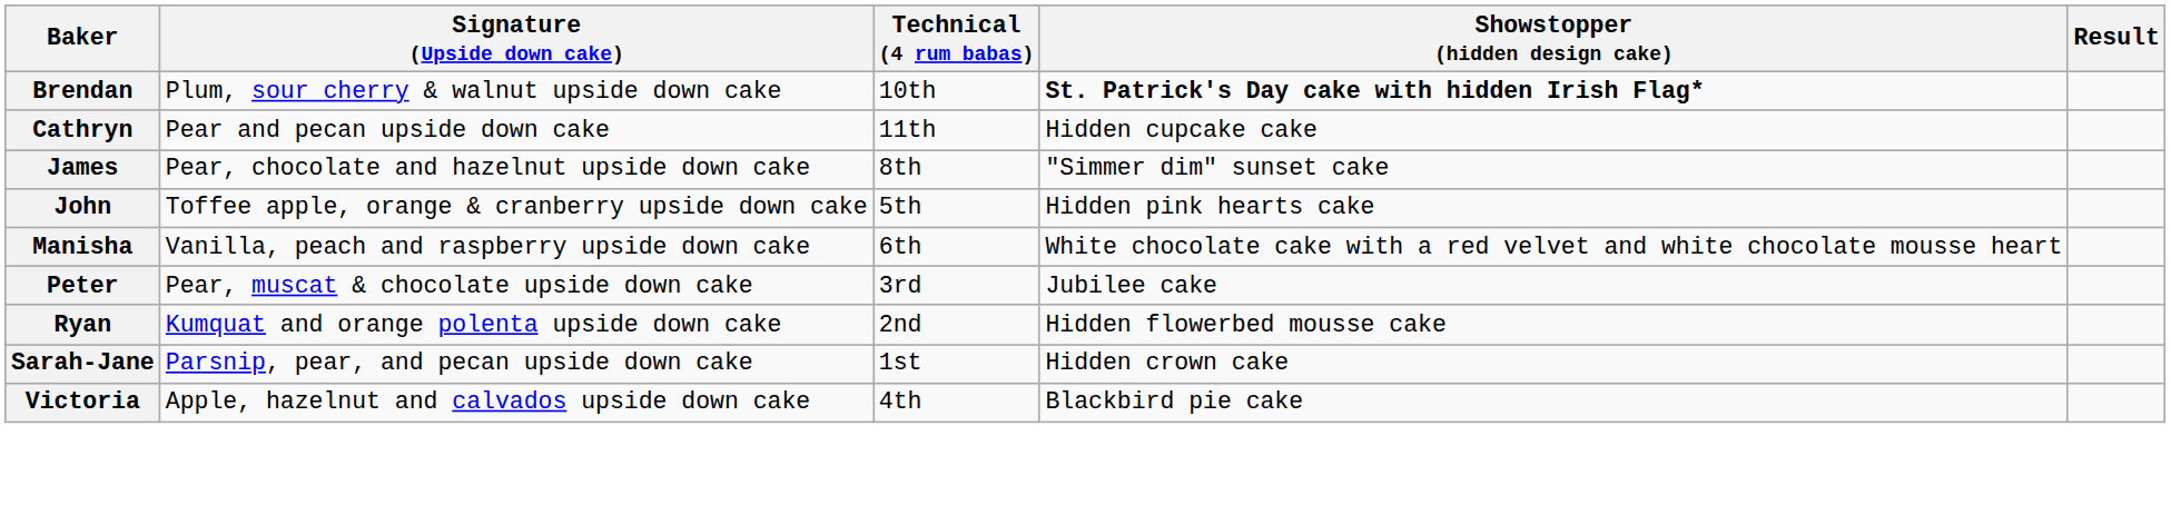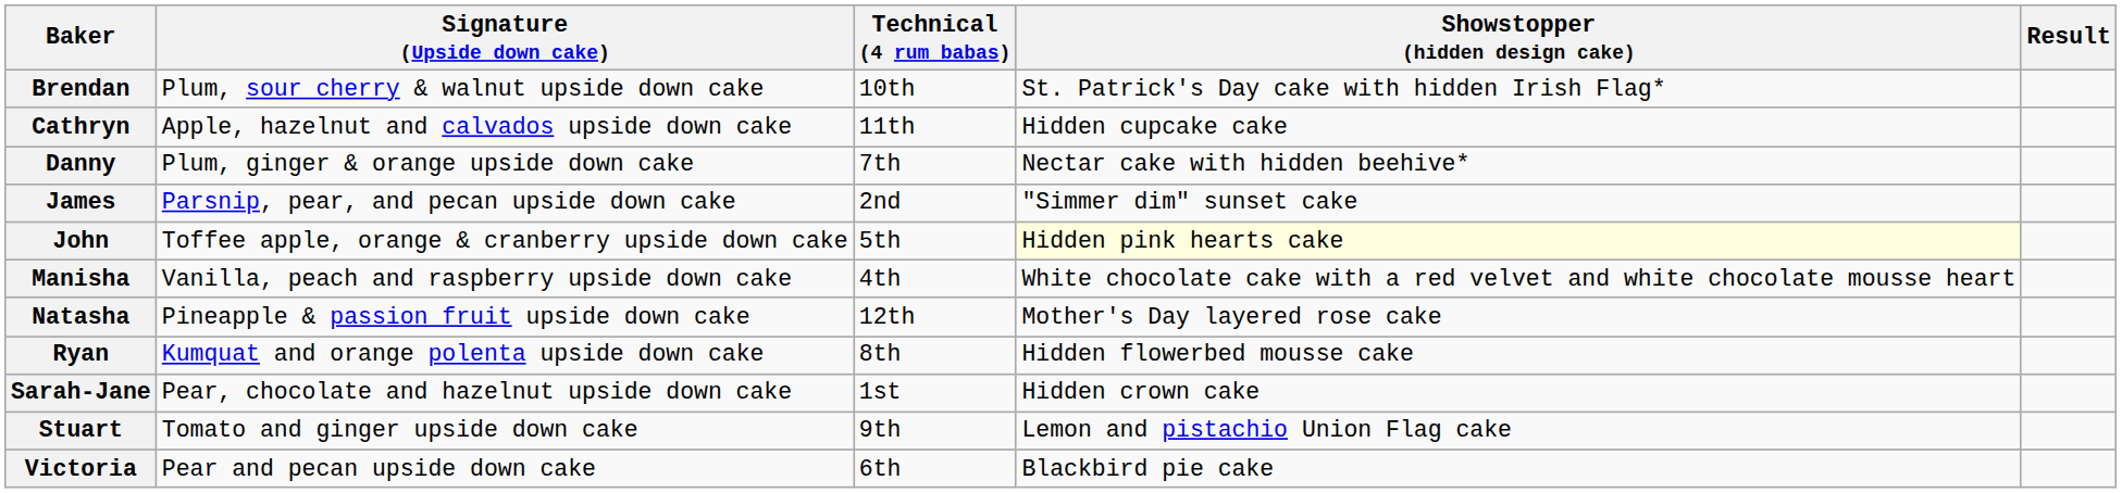Brendan | Showstopper (hidden design cake): bold -> normal
Cathryn | Signature (Upside down cake): Pear and pecan upside down cake -> Apple, hazelnut and calvados upside down cake
+ row: Danny | Plum, ginger & orange upside down cake | 7th | Nectar cake with hidden beehive*
James | Signature (Upside down cake): Pear, chocolate and hazelnut upside down cake -> Parsnip, pear, and pecan upside down cake
James | Technical (4 rum babas): 8th -> 2nd
John | Showstopper (hidden design cake): no background -> lightyellow background
Manisha | Technical (4 rum babas): 6th -> 4th
+ row: Natasha | Pineapple & passion fruit upside down cake | 12th | Mother's Day layered rose cake
- row: Peter | Pear, muscat & chocolate upside down cake | 3rd | Jubilee cake
Ryan | Technical (4 rum babas): 2nd -> 8th
Sarah-Jane | Signature (Upside down cake): Parsnip, pear, and pecan upside down cake -> Pear, chocolate and hazelnut upside down cake
+ row: Stuart | Tomato and ginger upside down cake | 9th | Lemon and pistachio Union Flag cake
Victoria | Signature (Upside down cake): Apple, hazelnut and calvados upside down cake -> Pear and pecan upside down cake
Victoria | Technical (4 rum babas): 4th -> 6th
